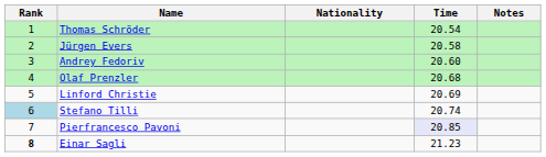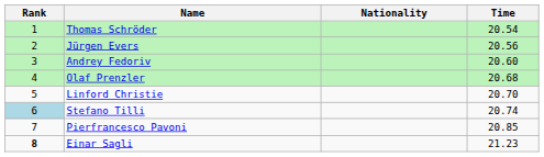- column: Notes
Jürgen Evers | Time: 20.58 -> 20.56
Linford Christie | Time: 20.69 -> 20.70
Pierfrancesco Pavoni | Time: lavender background -> no background
